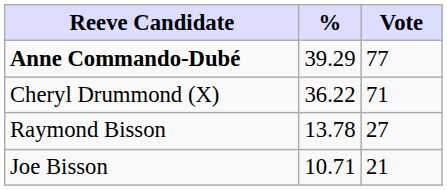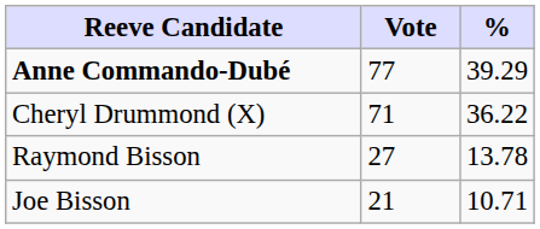columns swapped: Vote <-> %
